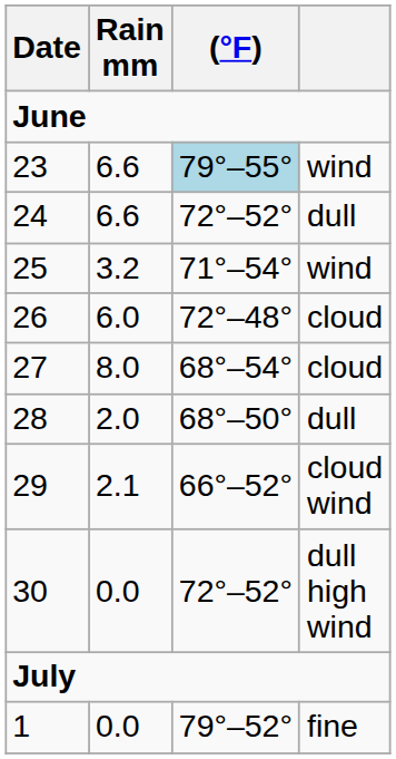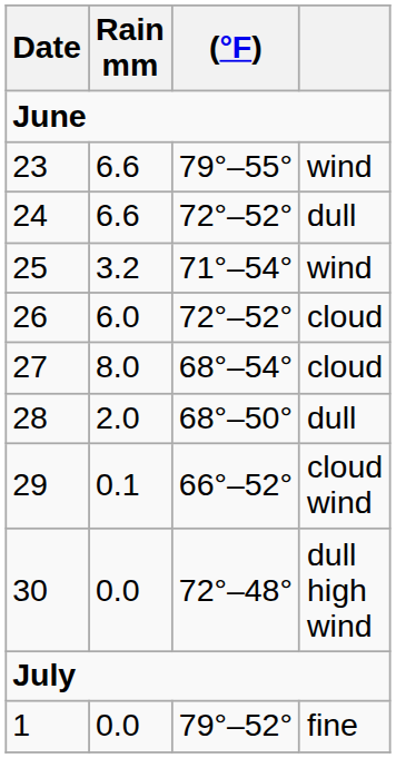23 | (°F): lightblue background -> no background
26 | (°F): 72°–48° -> 72°–52°
29 | Rain mm: 2.1 -> 0.1
30 | (°F): 72°–52° -> 72°–48°
